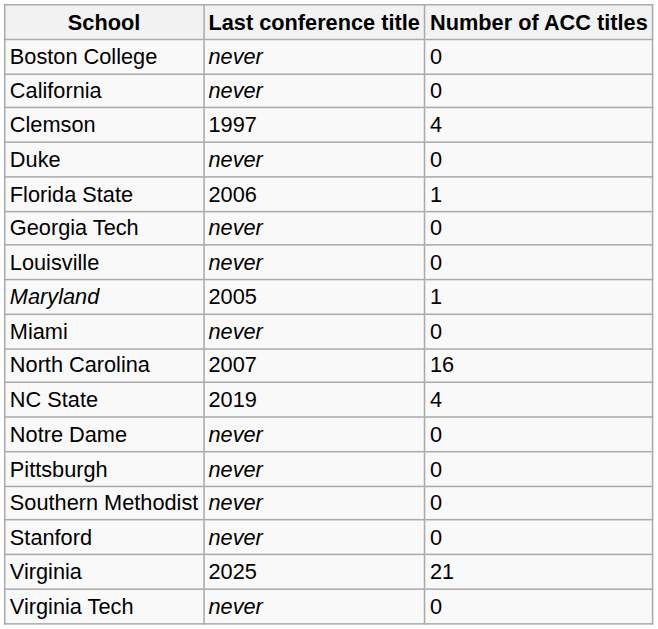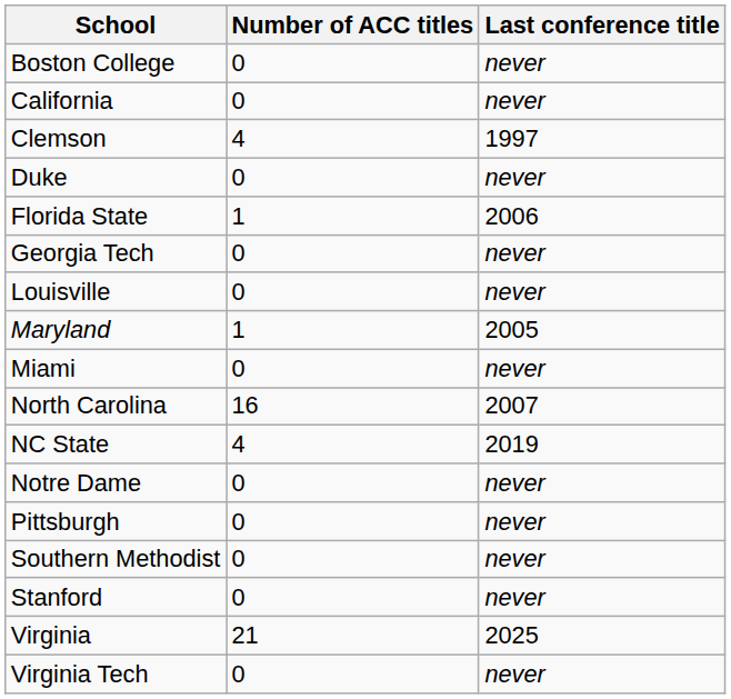columns swapped: Last conference title <-> Number of ACC titles
